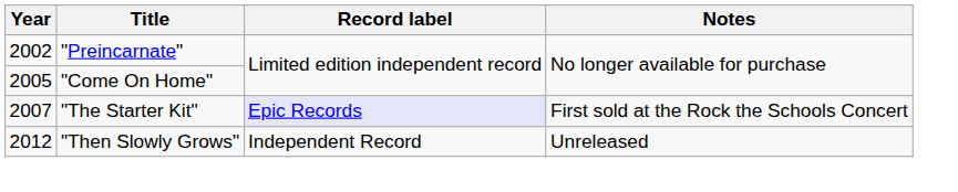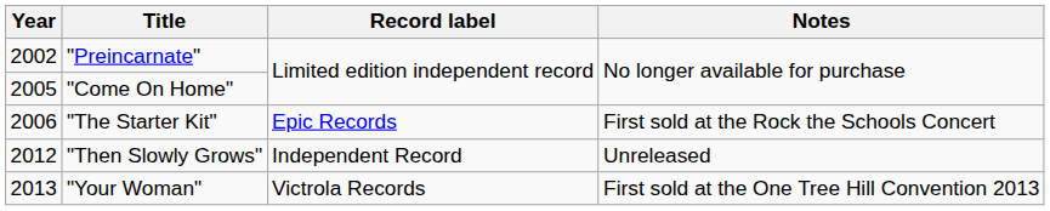"The Starter Kit" | Year: 2007 -> 2006
"The Starter Kit" | Record label: lavender background -> no background
+ row: 2013 | "Your Woman" | Victrola Records | First sold at the One Tree Hill Convention 2013
